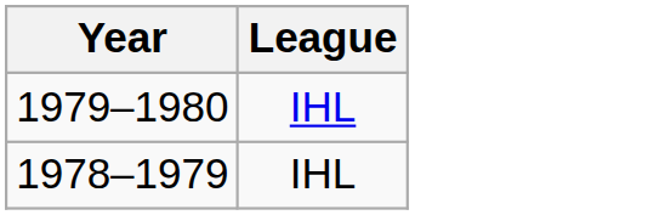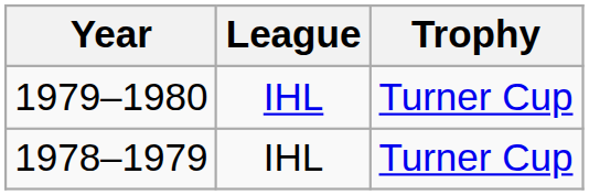+ column: Trophy | Turner Cup | Turner Cup
